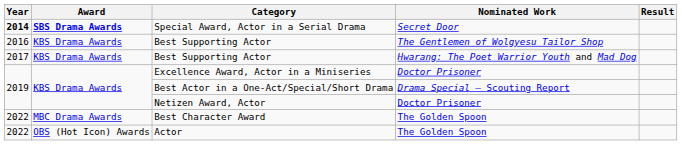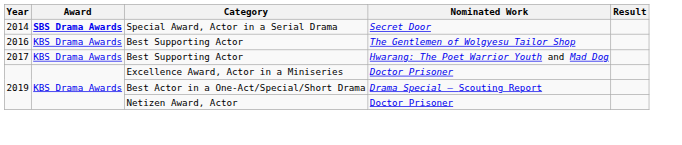Special Award, Actor in a Serial Drama | Year: bold -> normal
- row: 2022 | MBC Drama Awards | Best Character Award | The Golden Spoon
- row: 2022 | OBS (Hot Icon) Awards | Actor | The Golden Spoon
